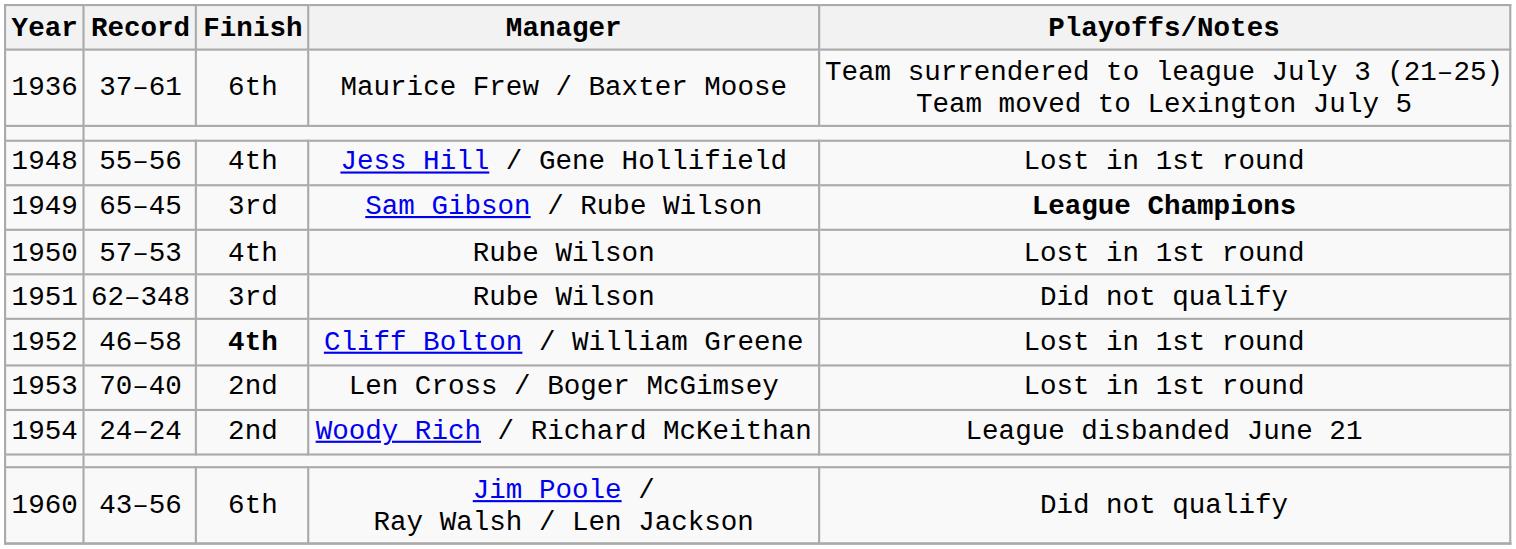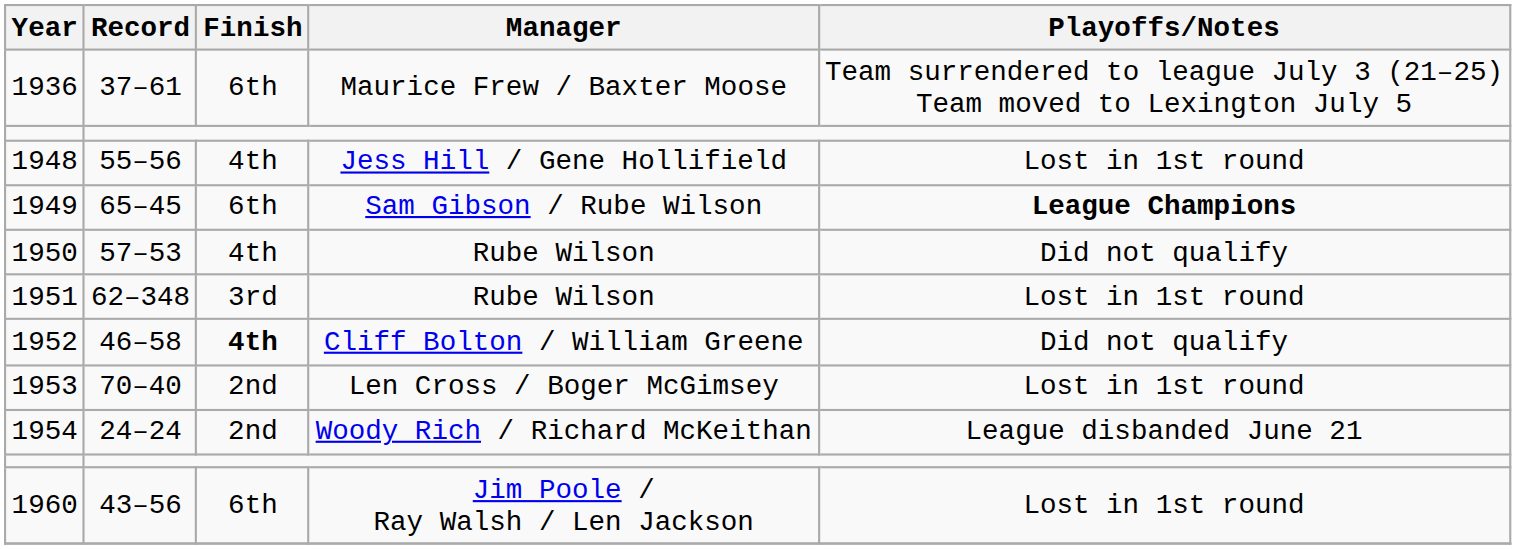1949 | Finish: 3rd -> 6th
1950 | Playoffs/Notes: Lost in 1st round -> Did not qualify
1951 | Playoffs/Notes: Did not qualify -> Lost in 1st round
1952 | Playoffs/Notes: Lost in 1st round -> Did not qualify
1960 | Playoffs/Notes: Did not qualify -> Lost in 1st round
